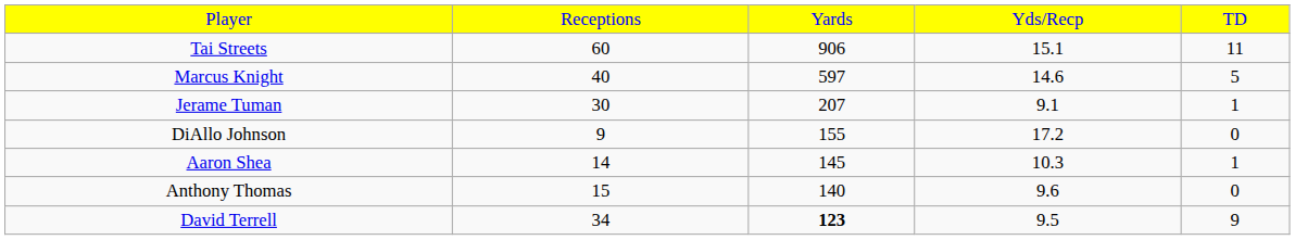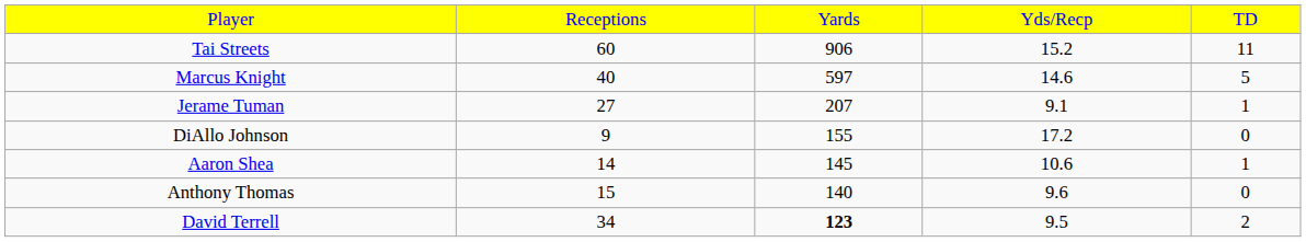Tai Streets | column 4: 15.1 -> 15.2
Jerame Tuman | column 2: 30 -> 27
Aaron Shea | column 4: 10.3 -> 10.6
David Terrell | column 5: 9 -> 2
